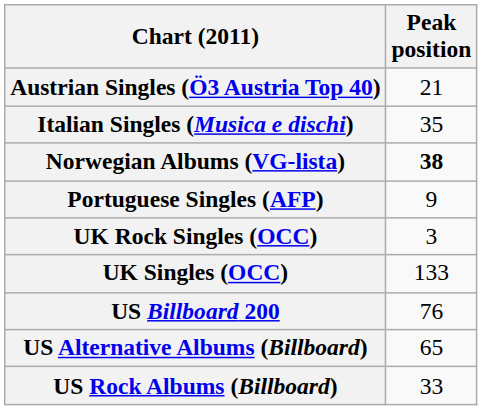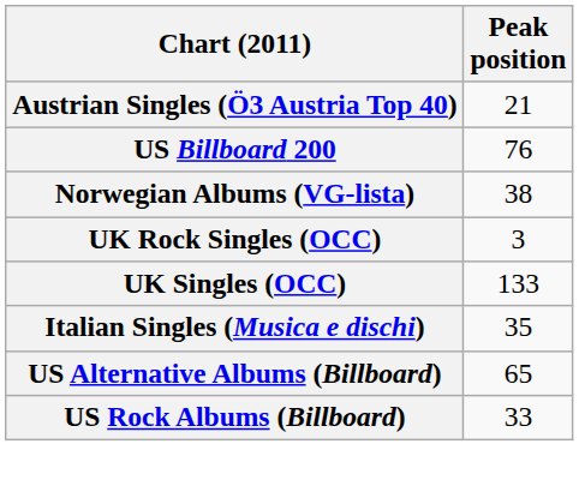rows swapped: Italian Singles (Musica e dischi) <-> US Billboard 200
Norwegian Albums (VG-lista) | Peak position: bold -> normal
- row: Portuguese Singles (AFP) | 9
